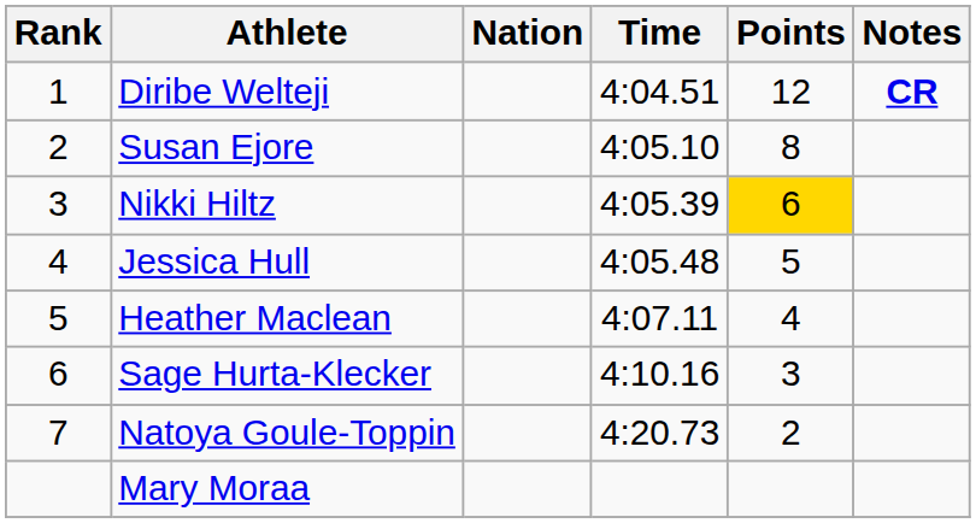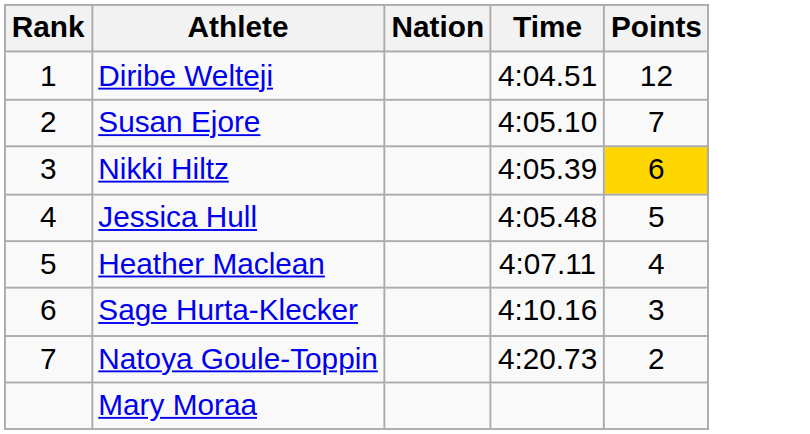- column: Notes | CR
Susan Ejore | Points: 8 -> 7
